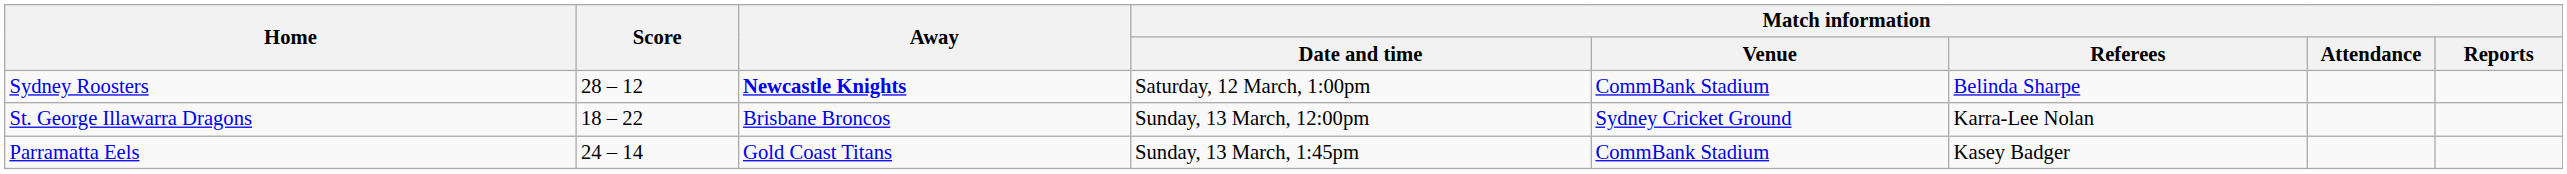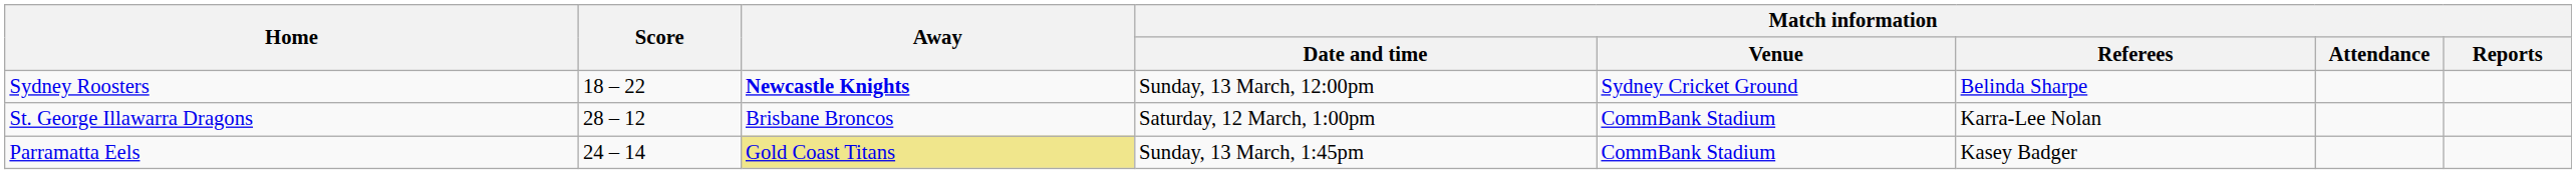Sydney Roosters | Score: 28 – 12 -> 18 – 22
Sydney Roosters | Match information / Date and time: Saturday, 12 March, 1:00pm -> Sunday, 13 March, 12:00pm
Sydney Roosters | Match information / Venue: CommBank Stadium -> Sydney Cricket Ground
St. George Illawarra Dragons | Score: 18 – 22 -> 28 – 12
St. George Illawarra Dragons | Match information / Date and time: Sunday, 13 March, 12:00pm -> Saturday, 12 March, 1:00pm
St. George Illawarra Dragons | Match information / Venue: Sydney Cricket Ground -> CommBank Stadium
Parramatta Eels | Away: no background -> khaki background
